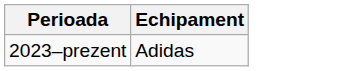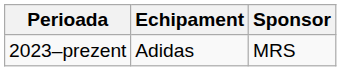+ column: Sponsor | MRS
